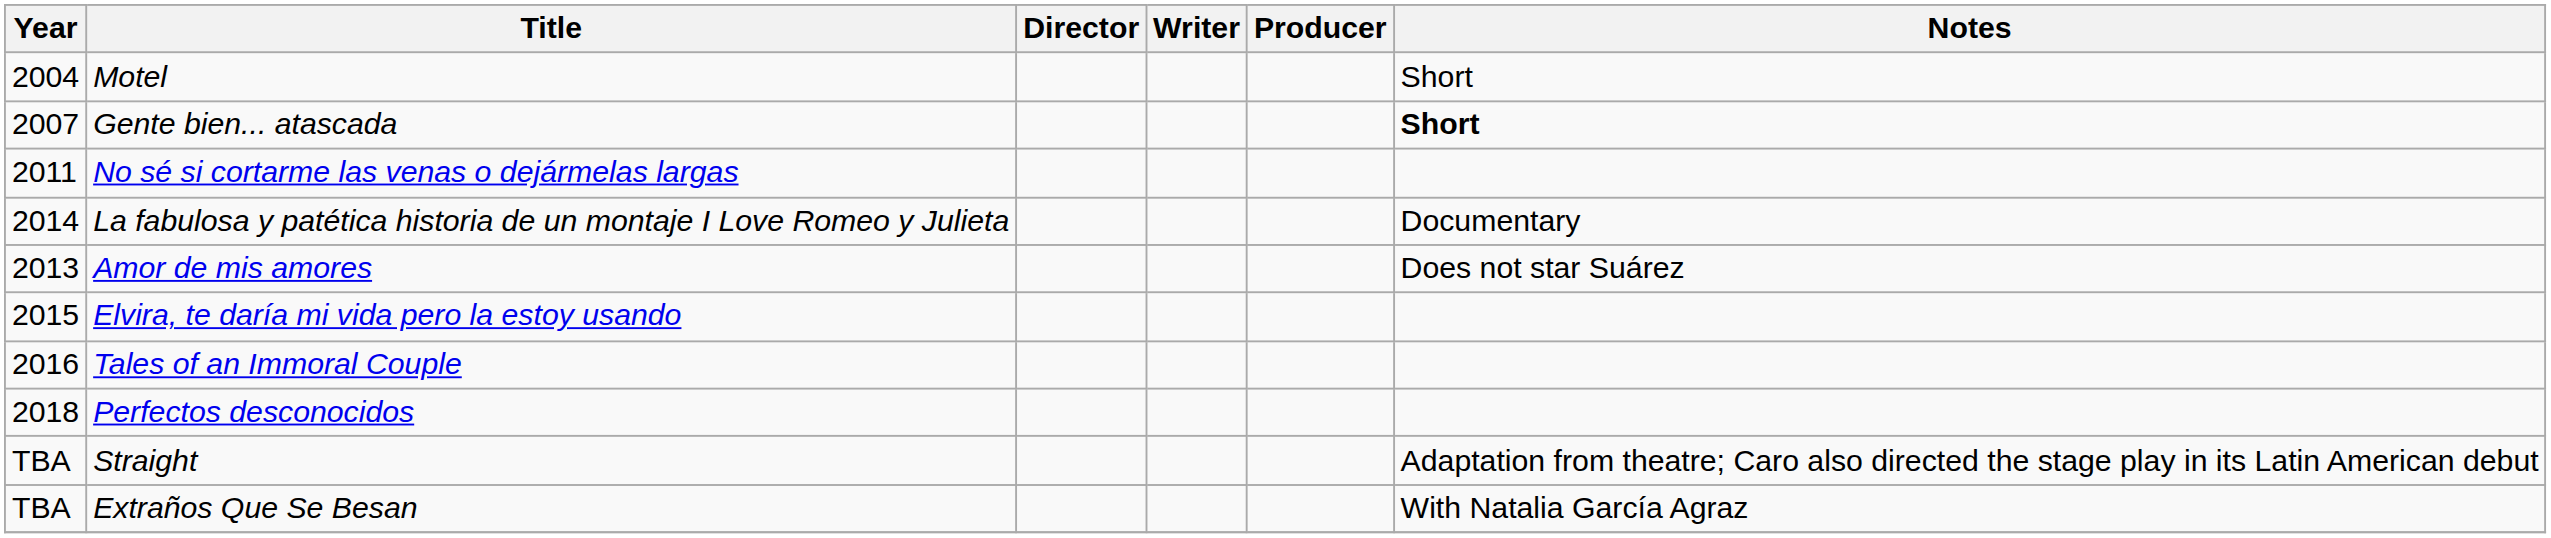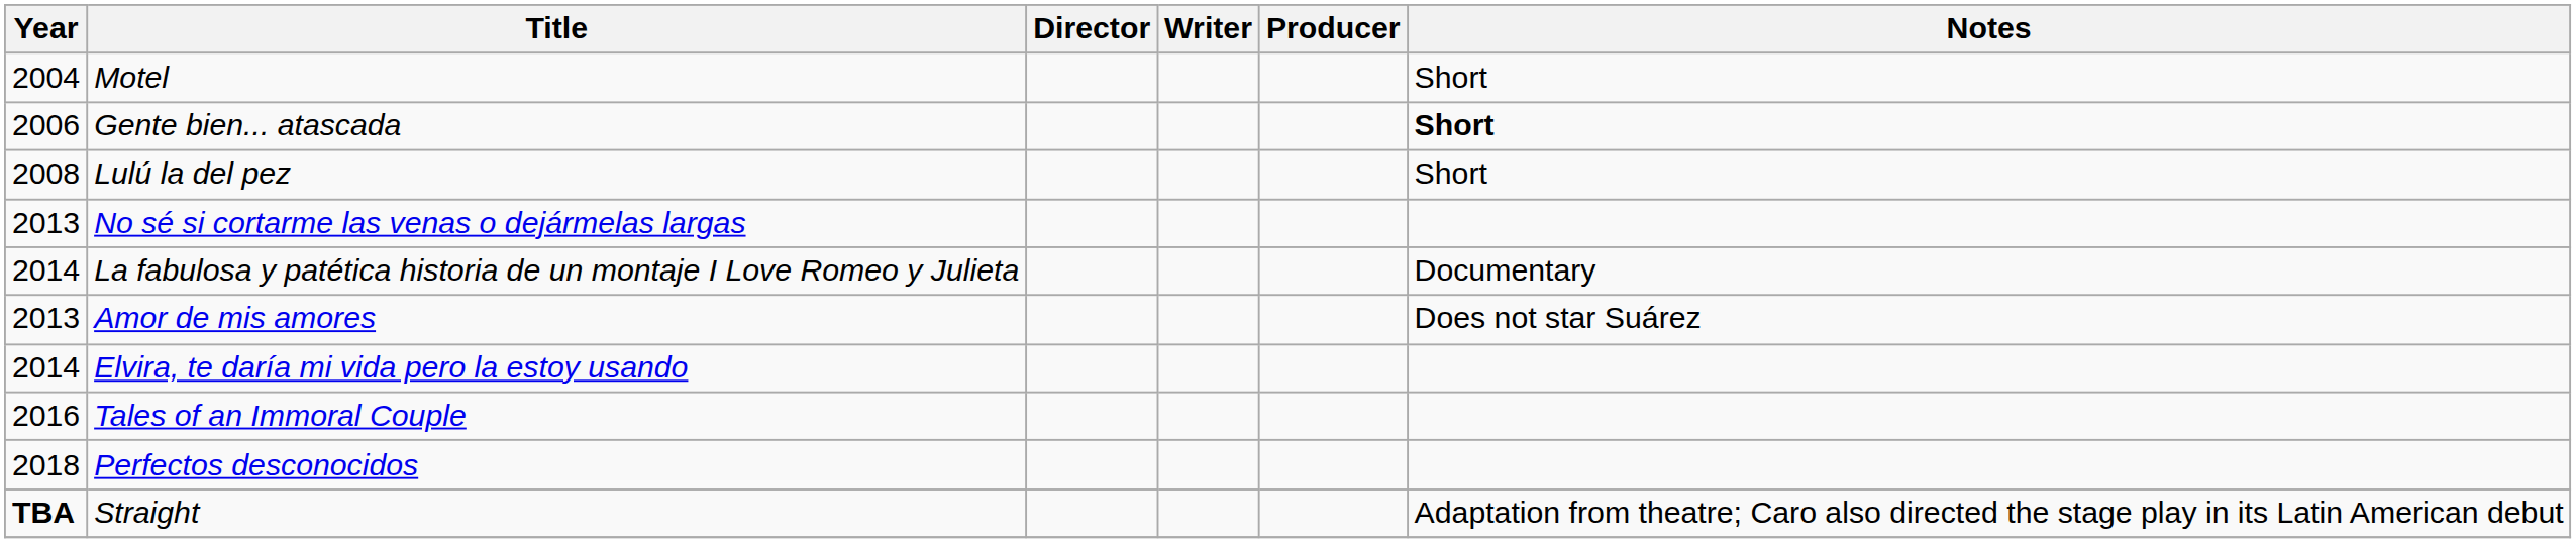Gente bien... atascada | Year: 2007 -> 2006
+ row: 2008 | Lulú la del pez | Short
No sé si cortarme las venas o dejármelas largas | Year: 2011 -> 2013
Elvira, te daría mi vida pero la estoy usando | Year: 2015 -> 2014
Straight | Year: normal -> bold
- row: TBA | Extraños Que Se Besan | With Natalia García Agraz
